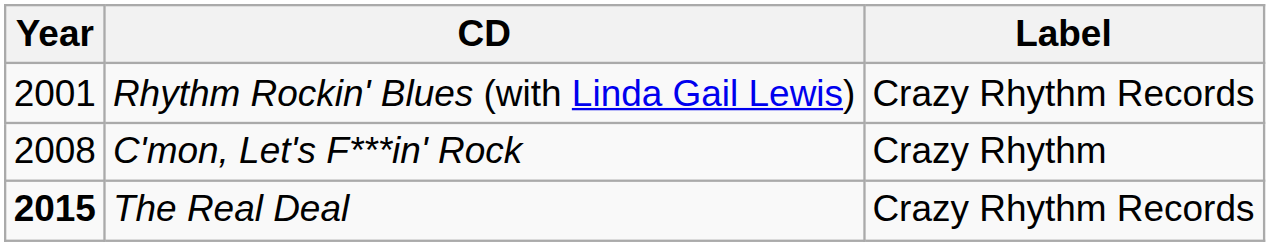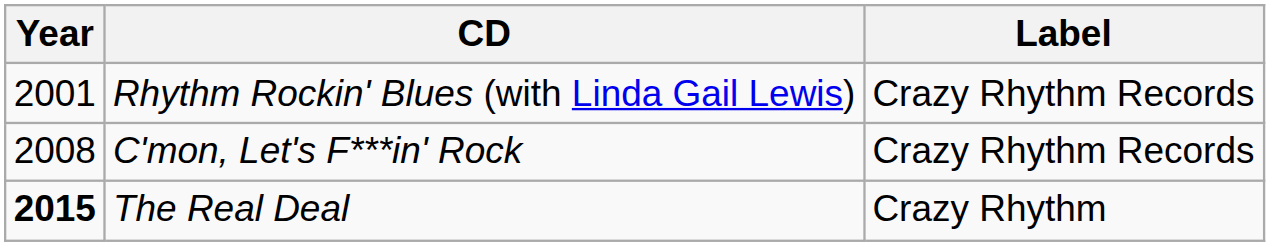C'mon, Let's F***in' Rock | Label: Crazy Rhythm -> Crazy Rhythm Records
The Real Deal | Label: Crazy Rhythm Records -> Crazy Rhythm
